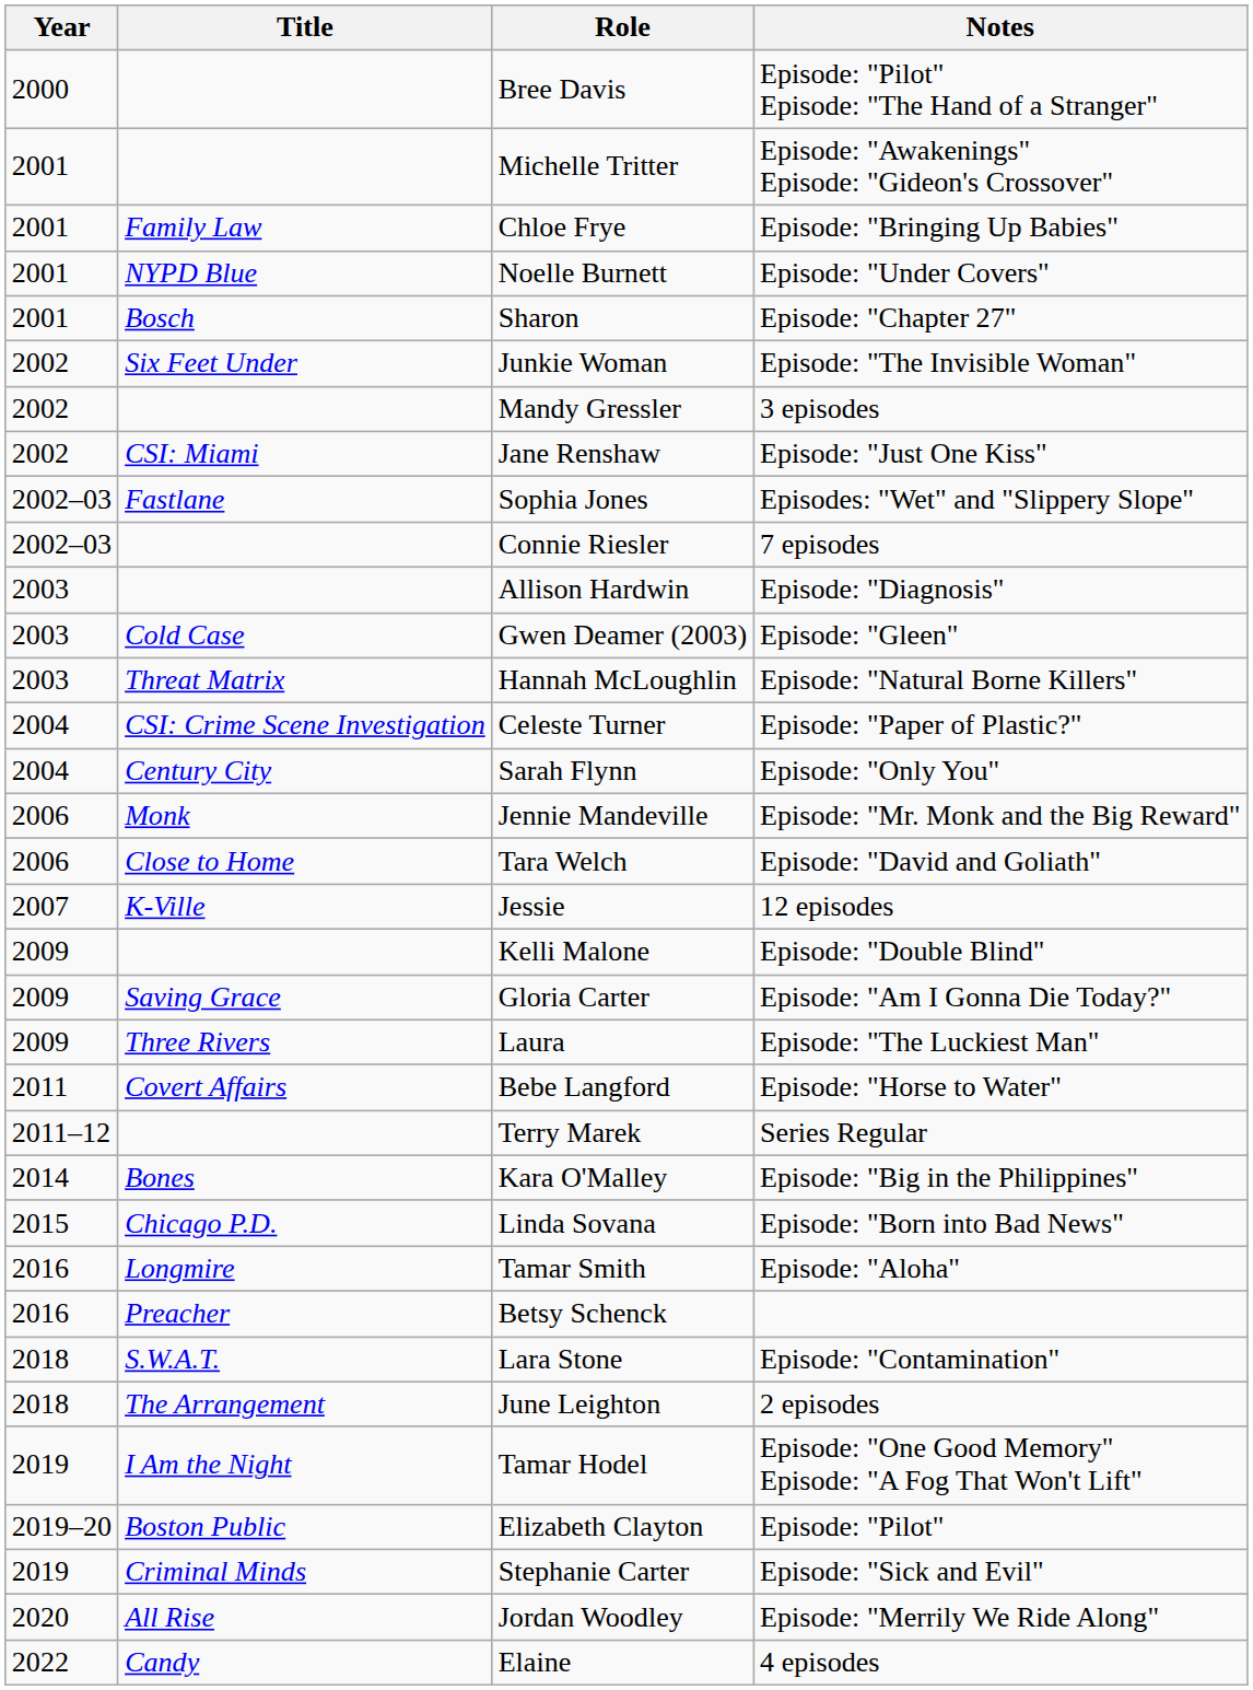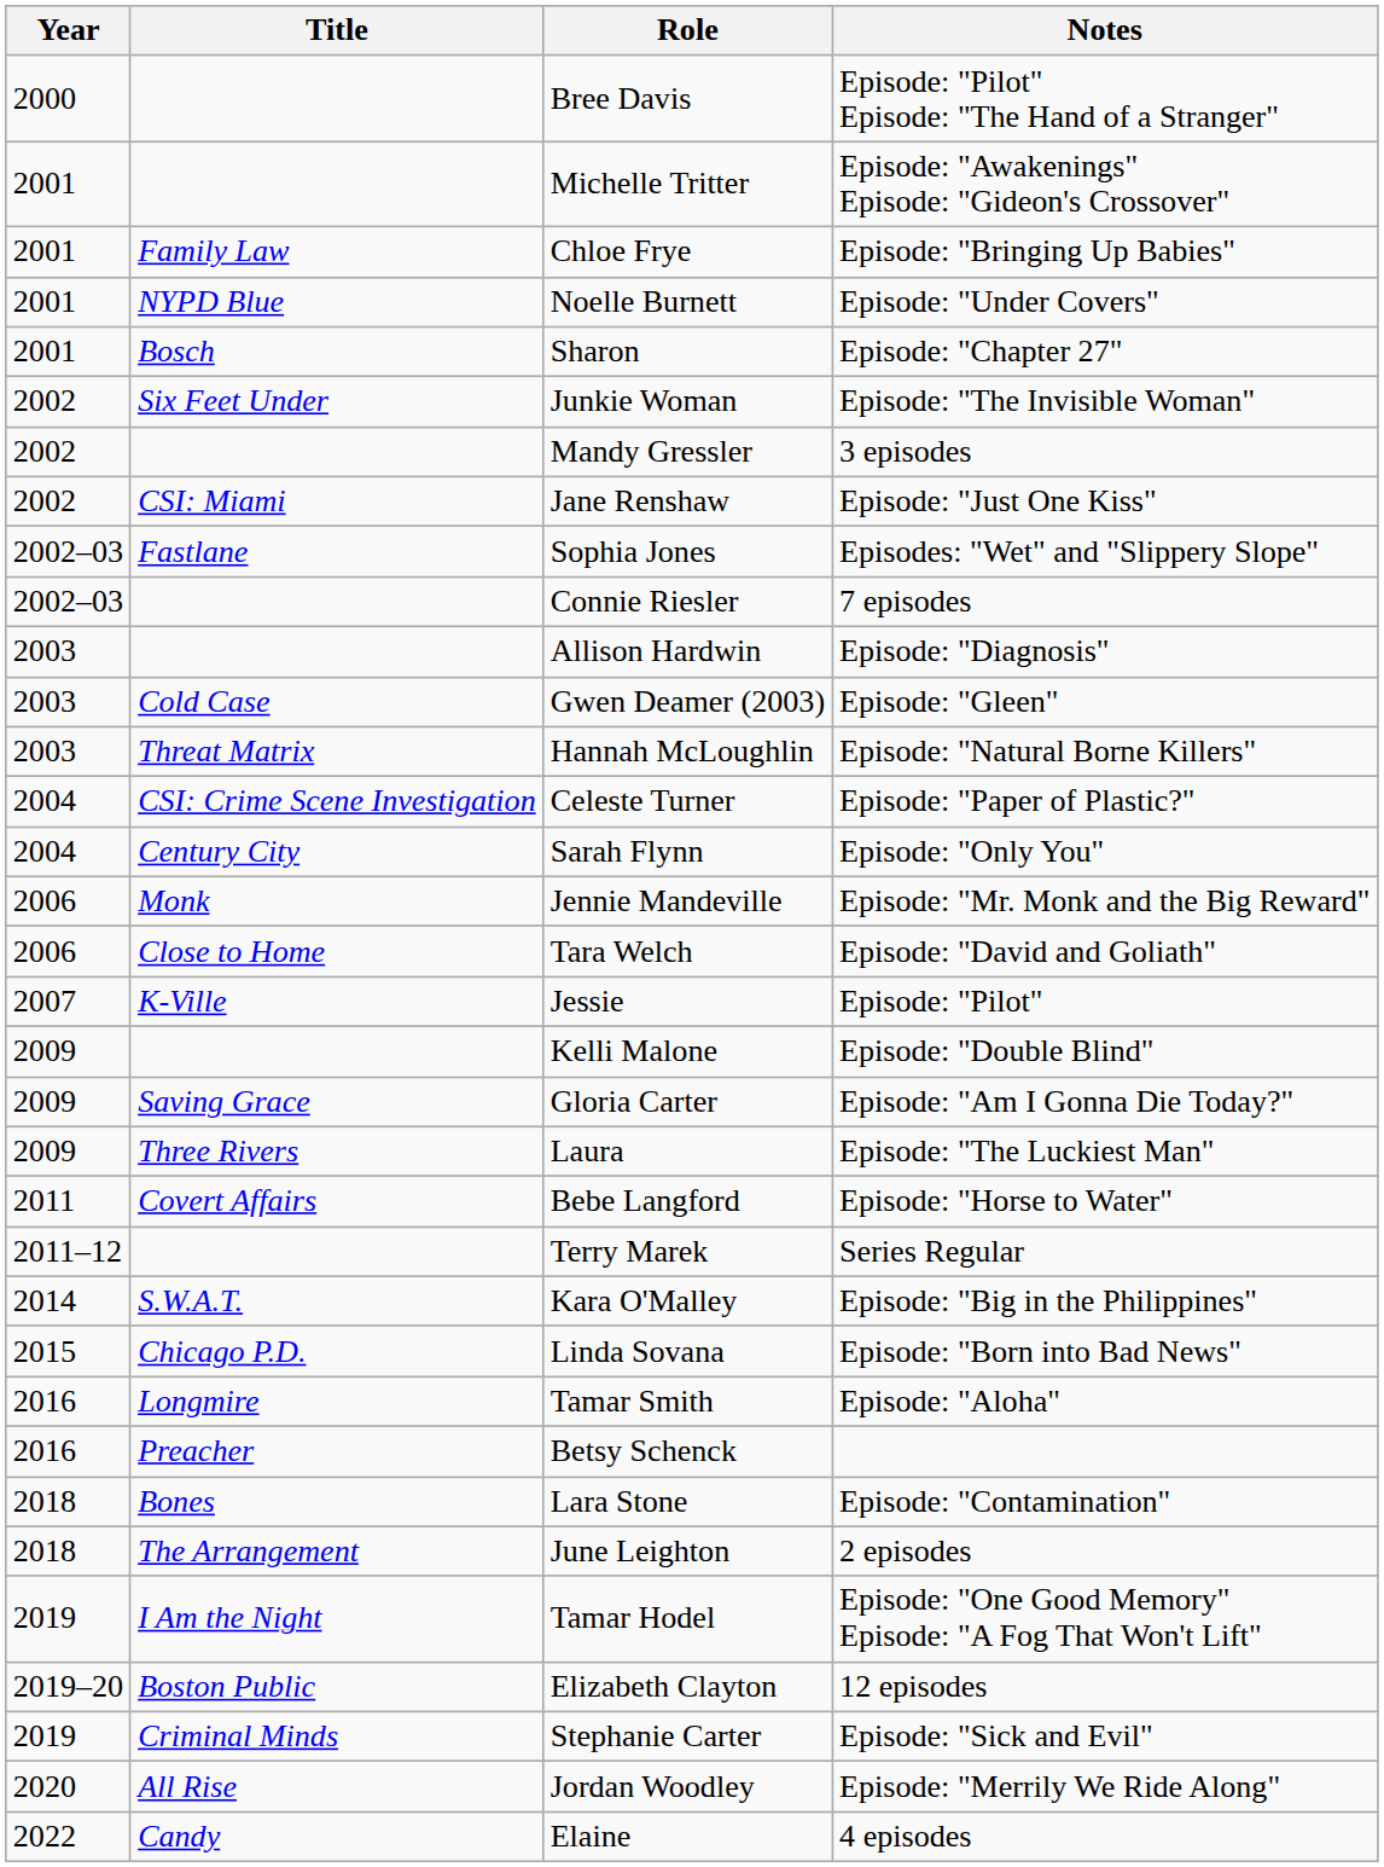Jessie | Notes: 12 episodes -> Episode: "Pilot"
Kara O'Malley | Title: Bones -> S.W.A.T.
Lara Stone | Title: S.W.A.T. -> Bones
Elizabeth Clayton | Notes: Episode: "Pilot" -> 12 episodes
